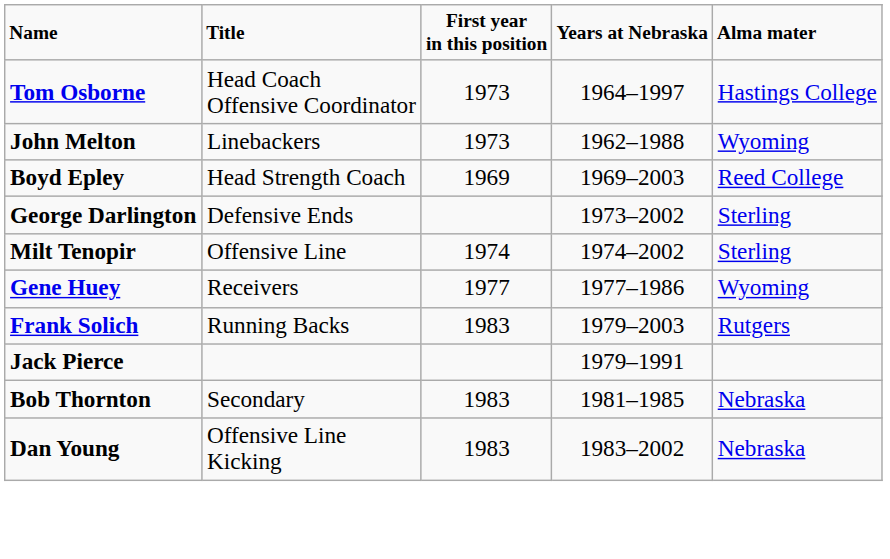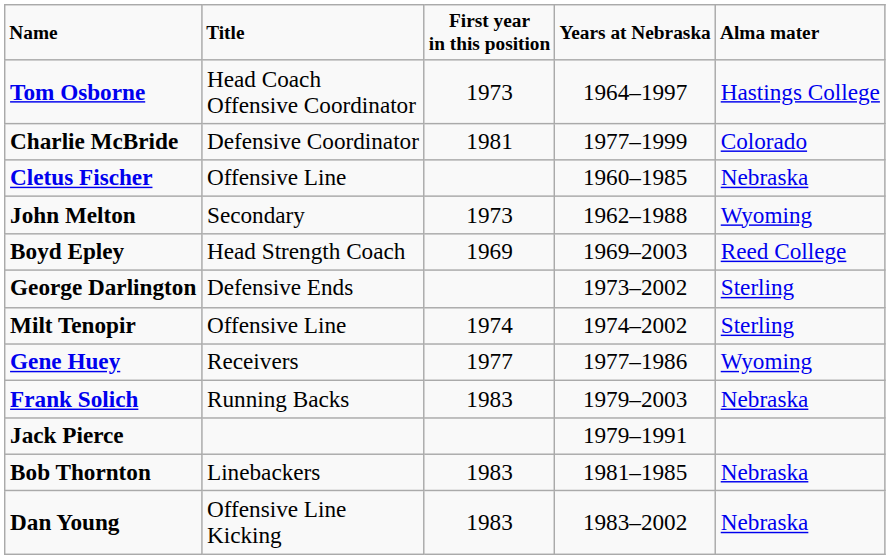+ row: Charlie McBride | Defensive Coordinator | 1981 | 1977–1999 | Colorado
+ row: Cletus Fischer | Offensive Line | 1960–1985 | Nebraska
John Melton | Title: Linebackers -> Secondary
Frank Solich | Alma mater: Rutgers -> Nebraska
Bob Thornton | Title: Secondary -> Linebackers
